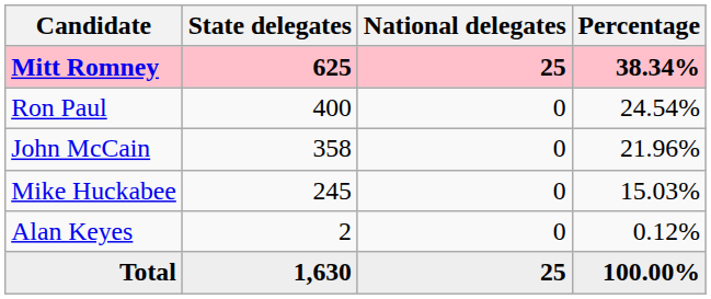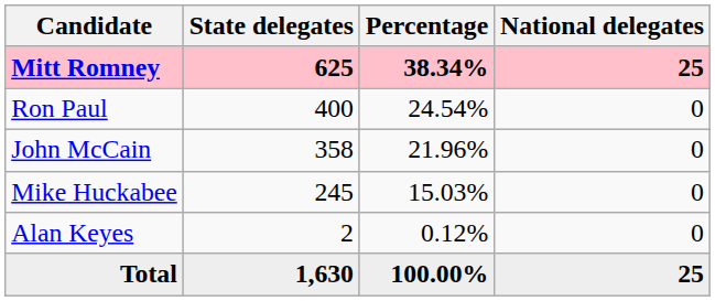columns swapped: Percentage <-> National delegates
